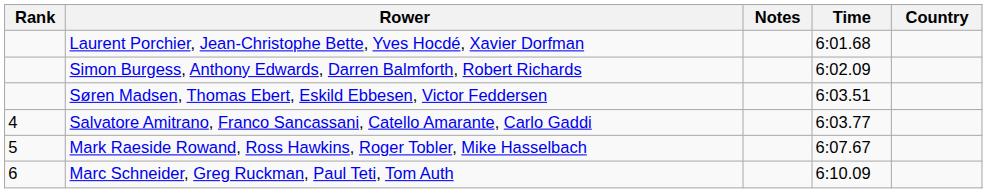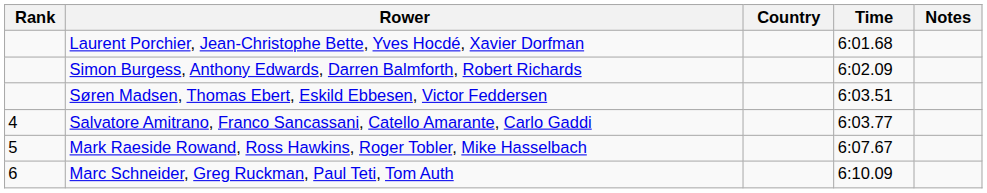columns swapped: Country <-> Notes
